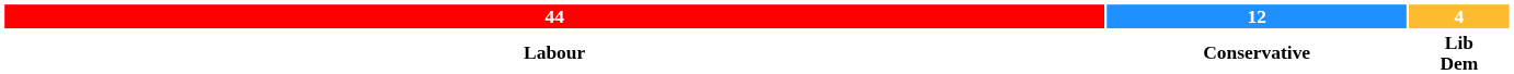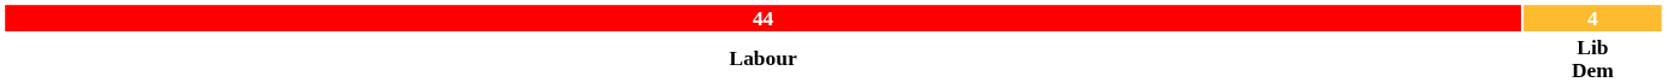- column: 12 | Conservative
